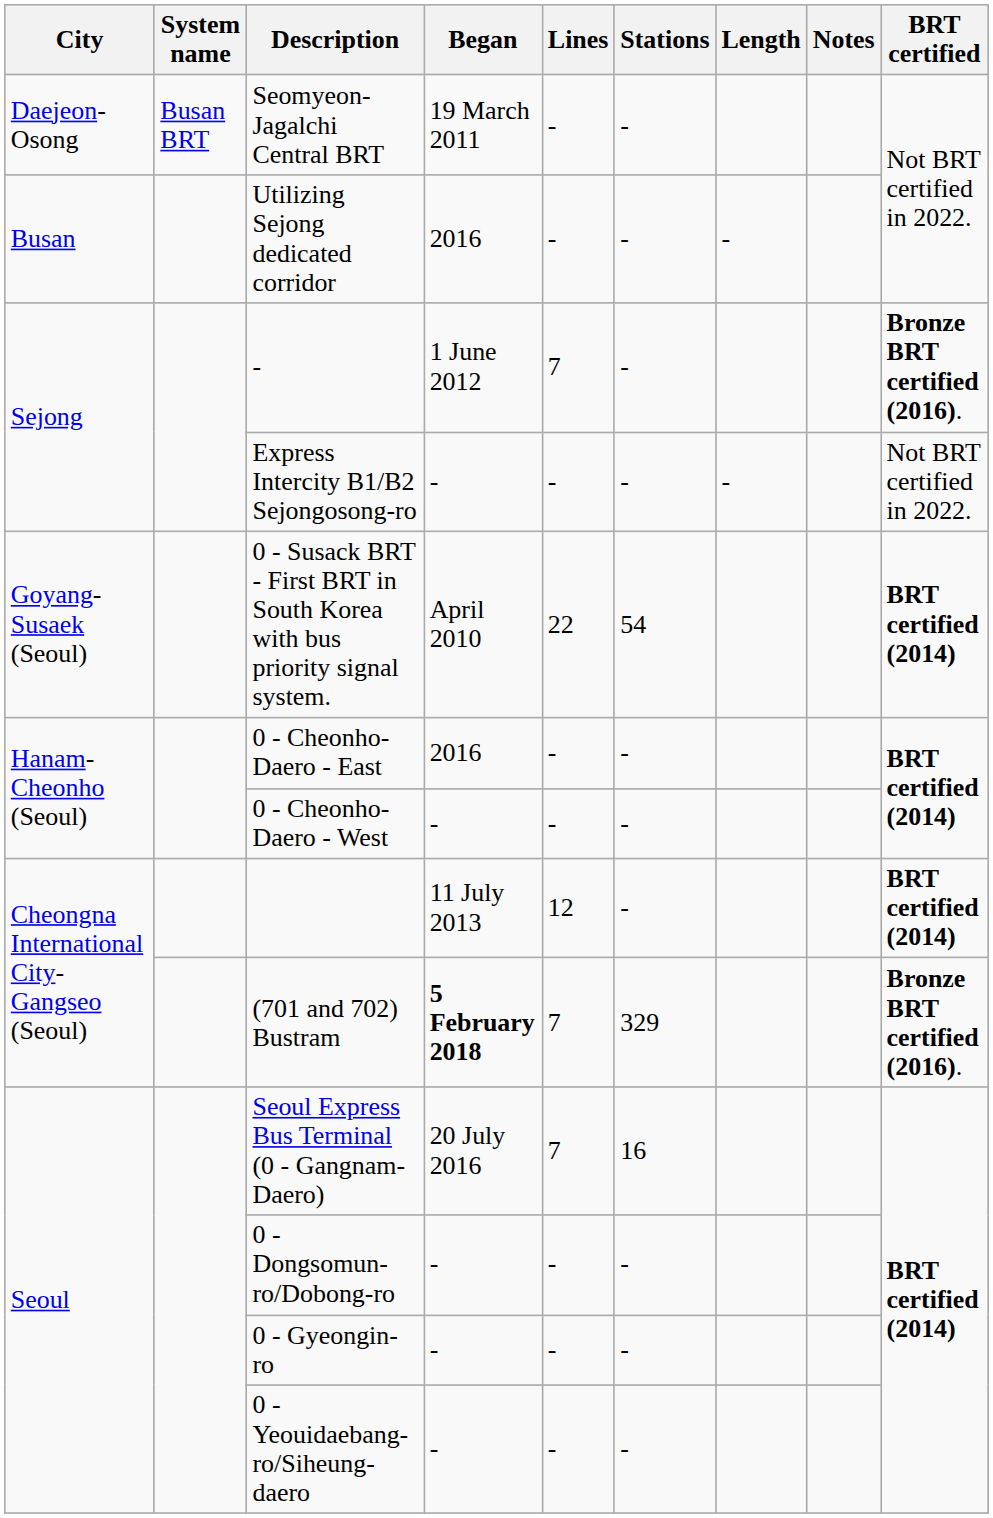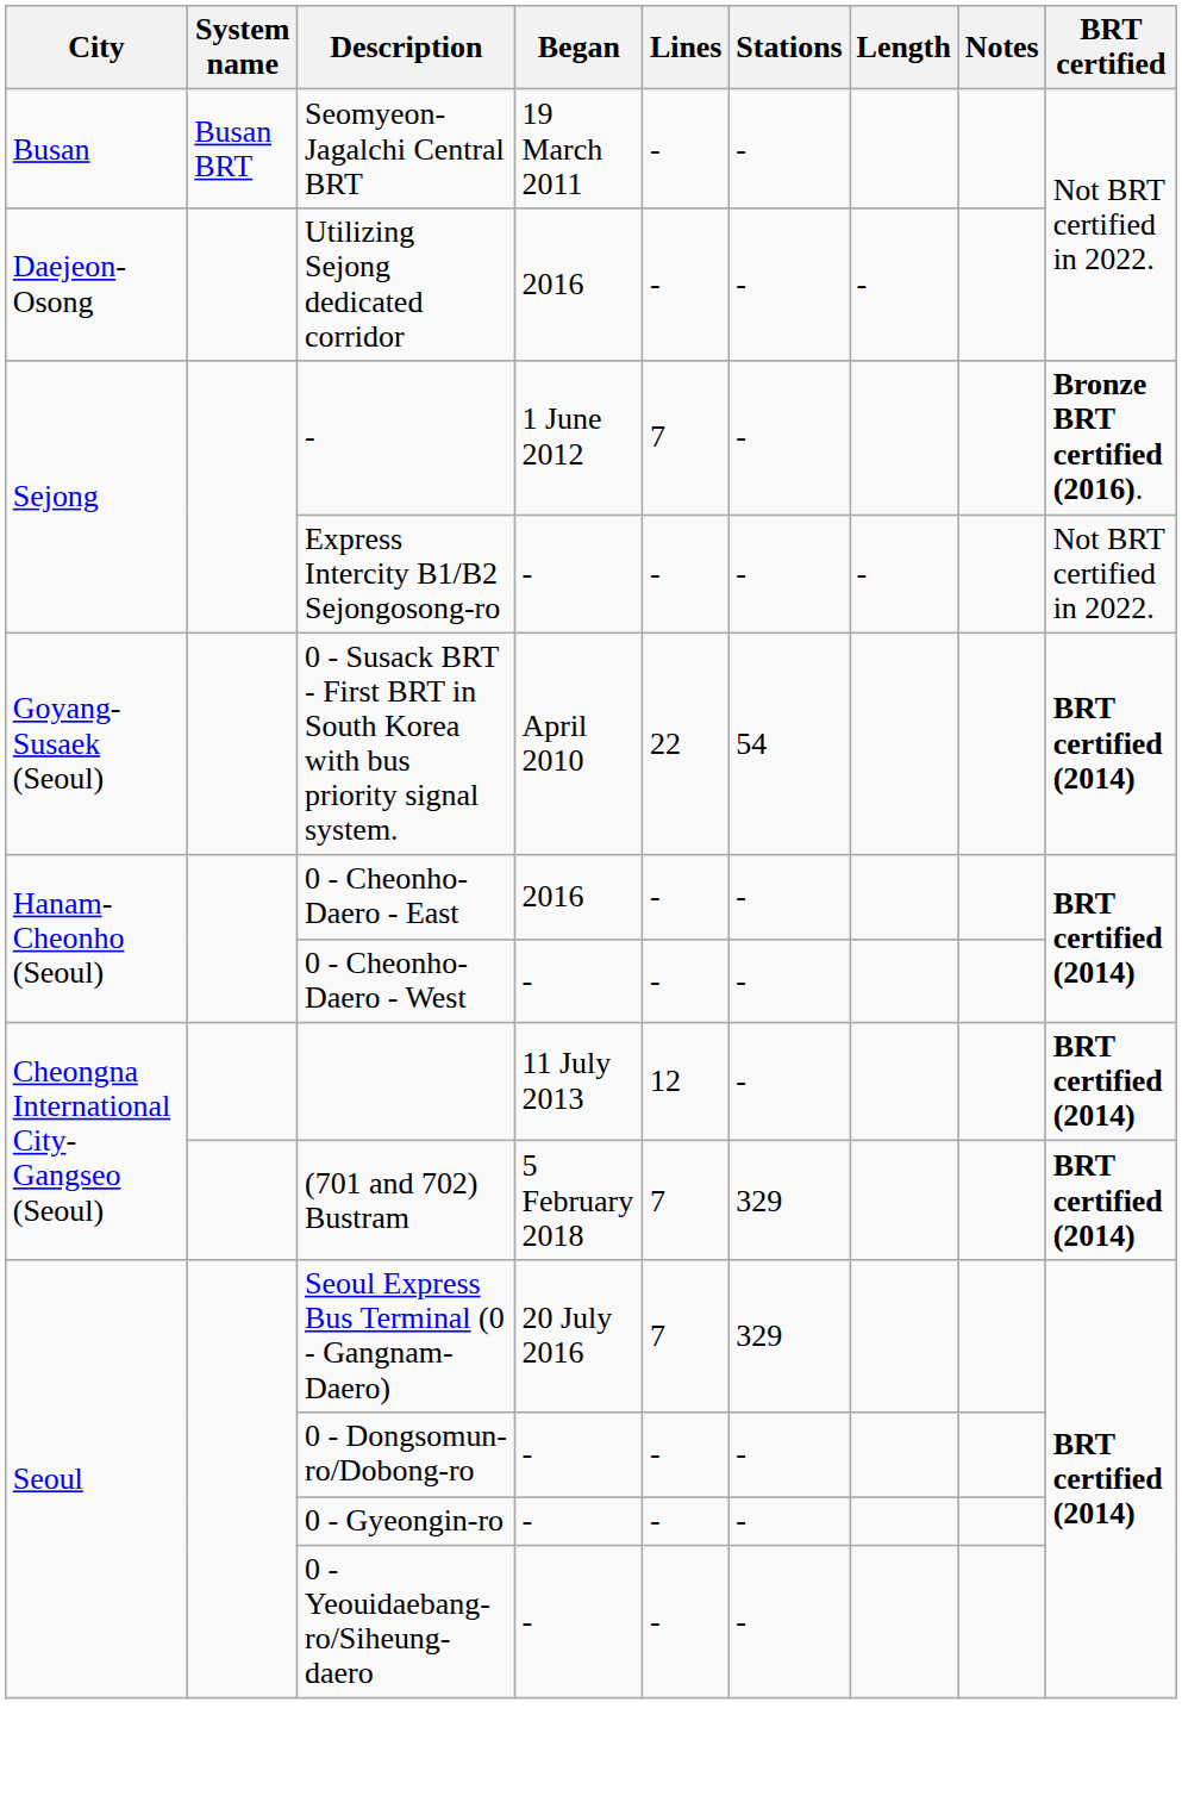Seomyeon-Jagalchi Central BRT | City: Daejeon-Osong -> Busan
Utilizing Sejong dedicated corridor | City: Busan -> Daejeon-Osong
(701 and 702) Bustram | Began: bold -> normal
(701 and 702) Bustram | BRT certified: Bronze BRT certified (2016). -> BRT certified (2014)
Seoul Express Bus Terminal (0 - Gangnam-Daero) | Stations: 16 -> 329
